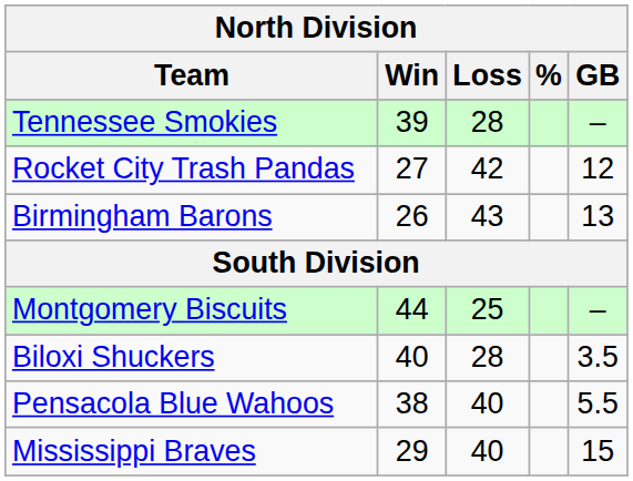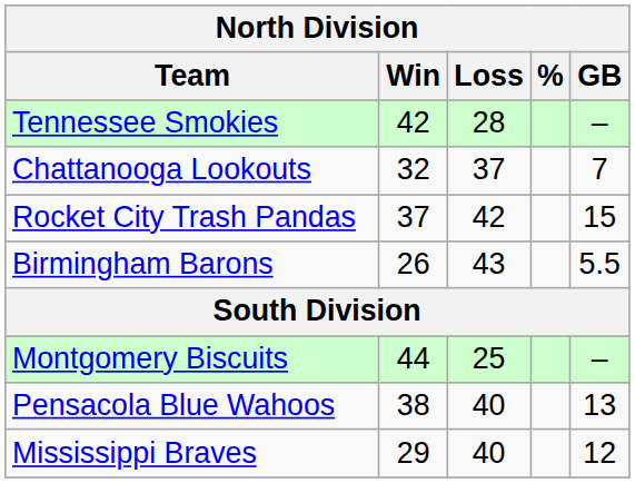Tennessee Smokies | Win: 39 -> 42
+ row: Chattanooga Lookouts | 32 | 37 | 7
Rocket City Trash Pandas | Win: 27 -> 37
Rocket City Trash Pandas | GB: 12 -> 15
Birmingham Barons | GB: 13 -> 5.5
- row: Biloxi Shuckers | 40 | 28 | 3.5
Pensacola Blue Wahoos | GB: 5.5 -> 13
Mississippi Braves | GB: 15 -> 12
